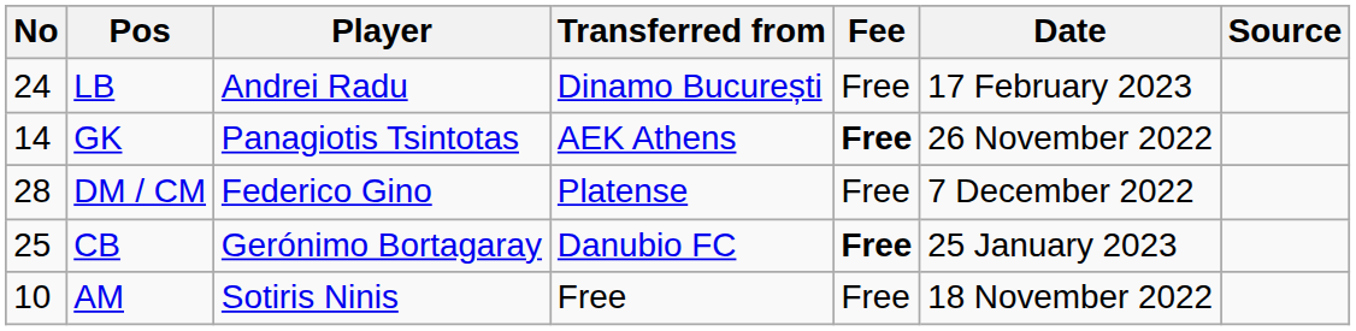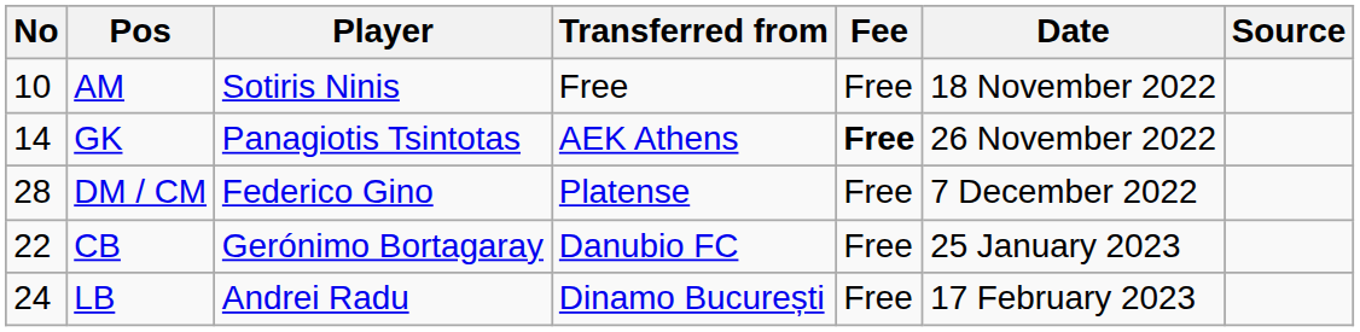rows swapped: AM <-> LB
CB | No: 25 -> 22
CB | Fee: bold -> normal
